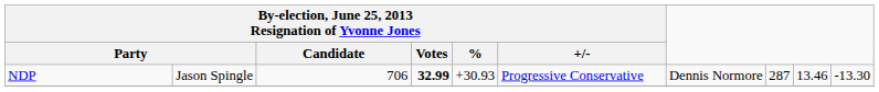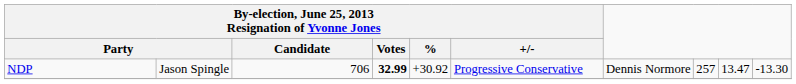NDP | By-election, June 25, 2013 Resignation of Yvonne Jones / %: +30.93 -> +30.92
NDP | column 8: 287 -> 257
NDP | column 9: 13.46 -> 13.47
